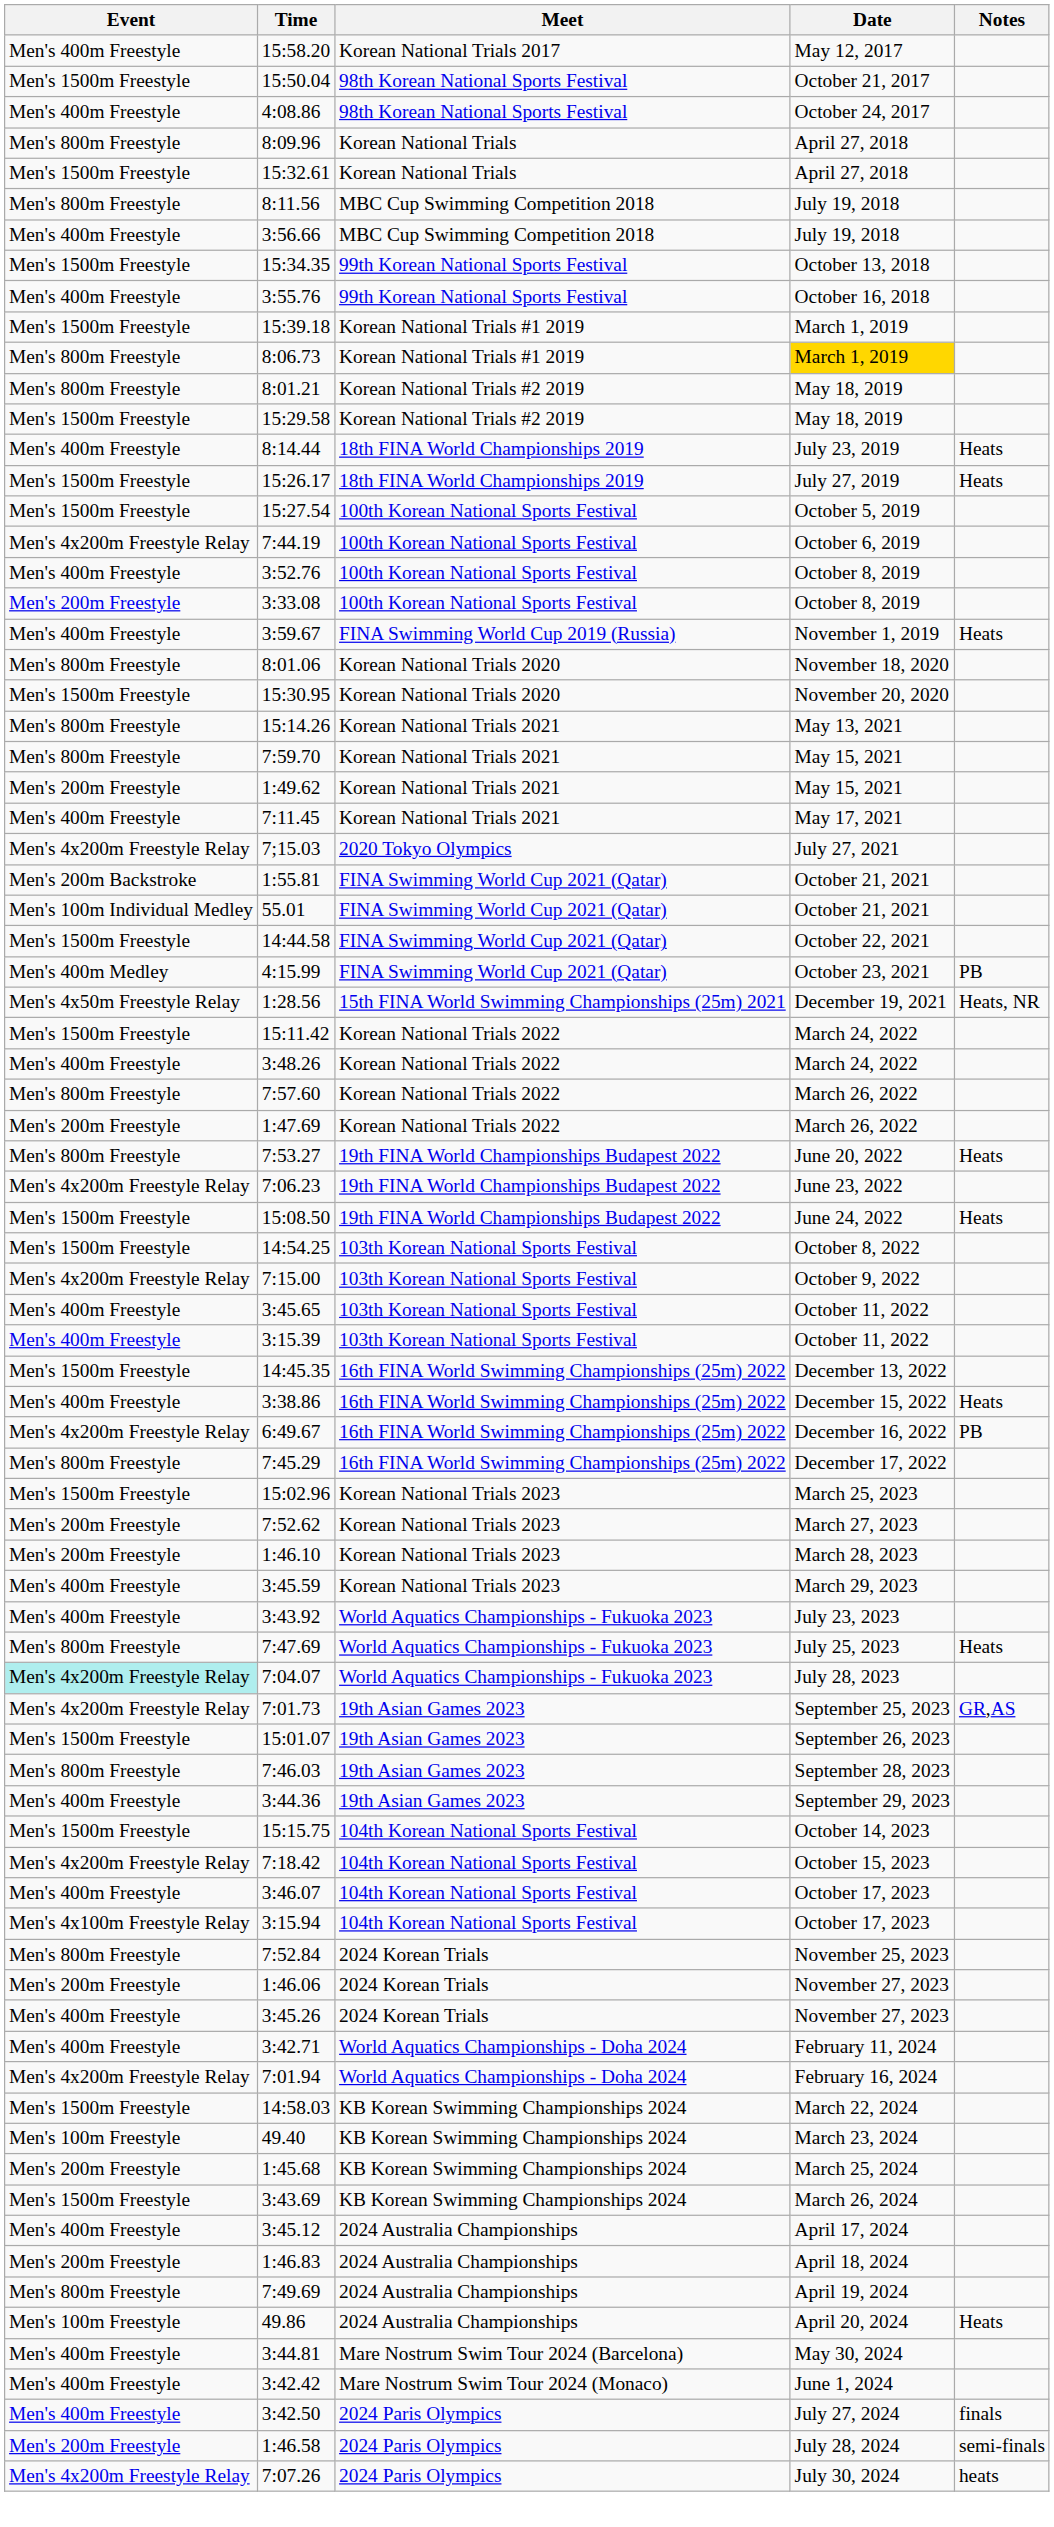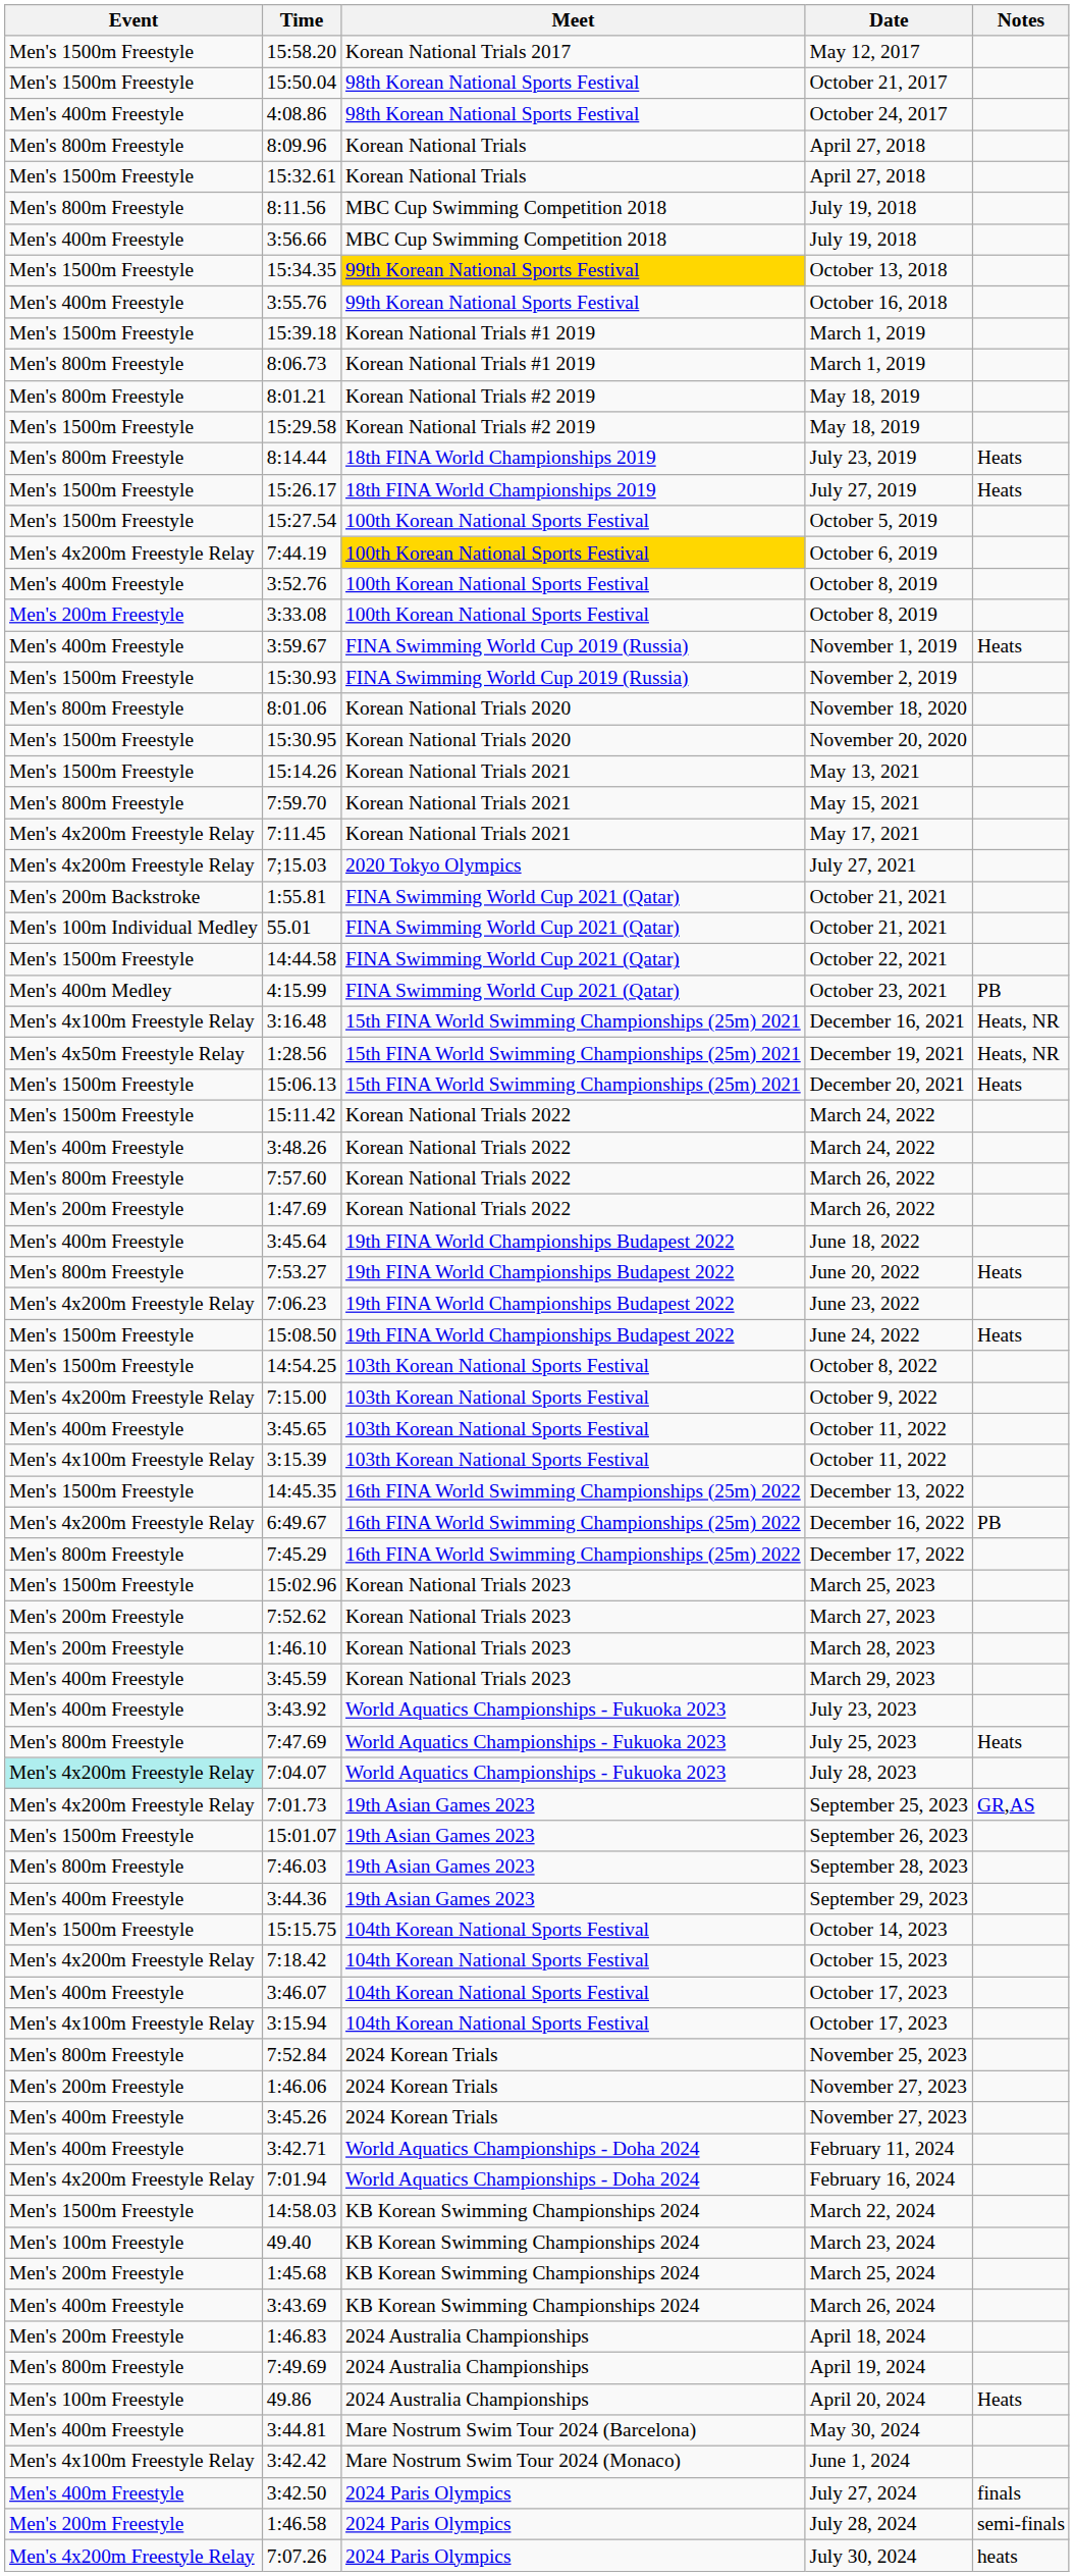15:58.20 | Event: Men's 400m Freestyle -> Men's 1500m Freestyle
15:34.35 | Meet: no background -> gold background
8:06.73 | Date: gold background -> no background
8:14.44 | Event: Men's 400m Freestyle -> Men's 800m Freestyle
7:44.19 | Meet: no background -> gold background
+ row: Men's 1500m Freestyle | 15:30.93 | FINA Swimming World Cup 2019 (Russia) | November 2, 2019
15:14.26 | Event: Men's 800m Freestyle -> Men's 1500m Freestyle
- row: Men's 200m Freestyle | 1:49.62 | Korean National Trials 2021 | May 15, 2021
7:11.45 | Event: Men's 400m Freestyle -> Men's 4x200m Freestyle Relay
+ row: Men's 4x100m Freestyle Relay | 3:16.48 | 15th FINA World Swimming Championships (25m) 2021 | December 16, 2021 | Heats, NR
+ row: Men's 1500m Freestyle | 15:06.13 | 15th FINA World Swimming Championships (25m) 2021 | December 20, 2021 | Heats
+ row: Men's 400m Freestyle | 3:45.64 | 19th FINA World Championships Budapest 2022 | June 18, 2022
3:15.39 | Event: Men's 400m Freestyle -> Men's 4x100m Freestyle Relay
- row: Men's 400m Freestyle | 3:38.86 | 16th FINA World Swimming Championships (25m) 2022 | December 15, 2022 | Heats
3:43.69 | Event: Men's 1500m Freestyle -> Men's 400m Freestyle
- row: Men's 400m Freestyle | 3:45.12 | 2024 Australia Championships | April 17, 2024
3:42.42 | Event: Men's 400m Freestyle -> Men's 4x100m Freestyle Relay
